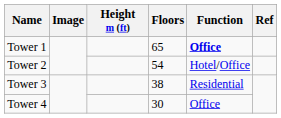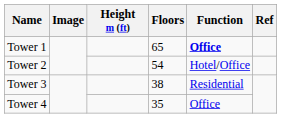Tower 4 | Floors: 30 -> 35
